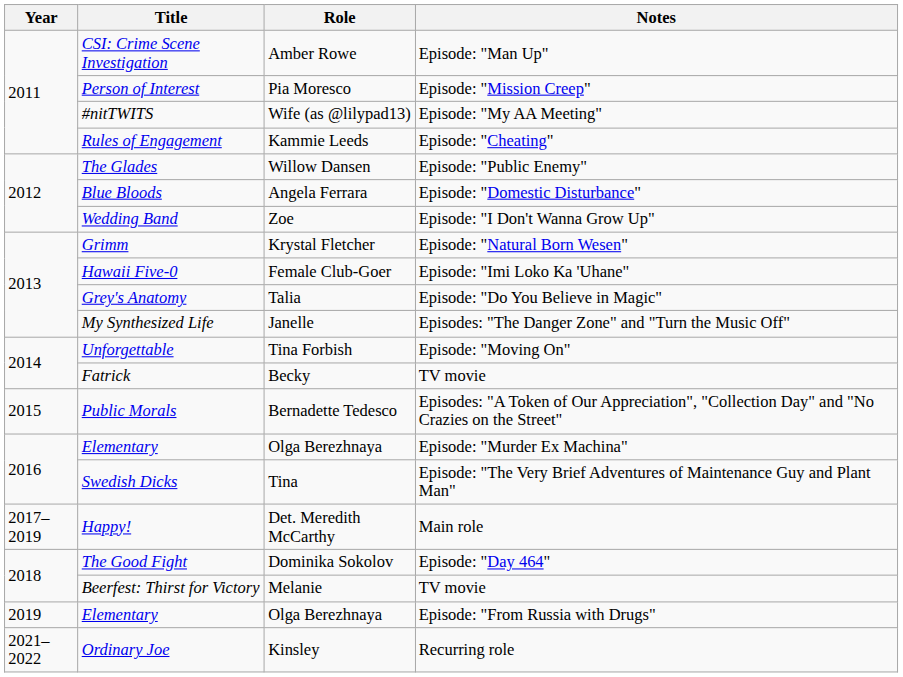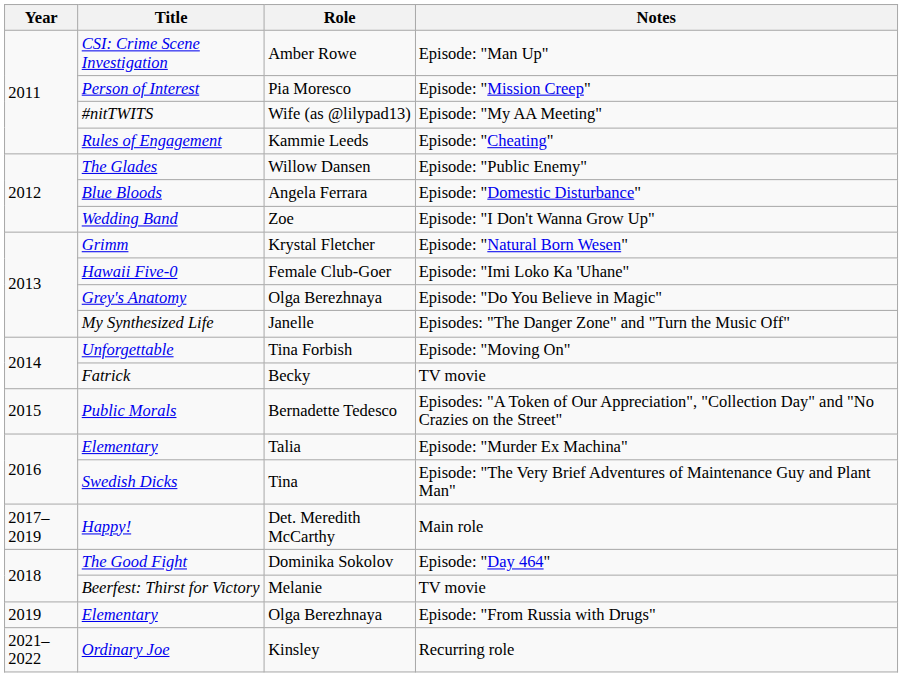Grey's Anatomy | Role: Talia -> Olga Berezhnaya
Elementary / Episode: "Murder Ex Machina" | Role: Olga Berezhnaya -> Talia
